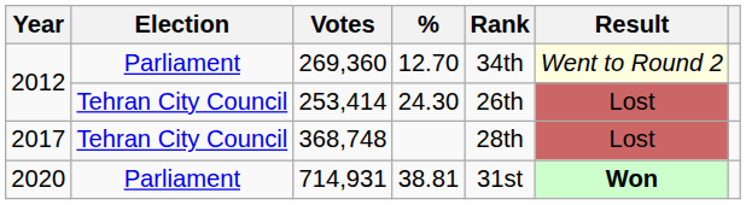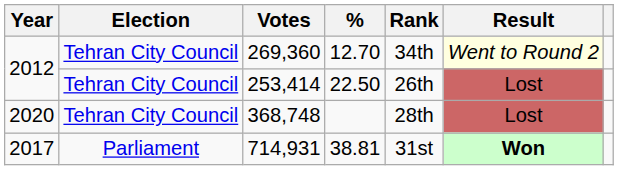269,360 | Election: Parliament -> Tehran City Council
253,414 | %: 24.30 -> 22.50
368,748 | Year: 2017 -> 2020
714,931 | Year: 2020 -> 2017
